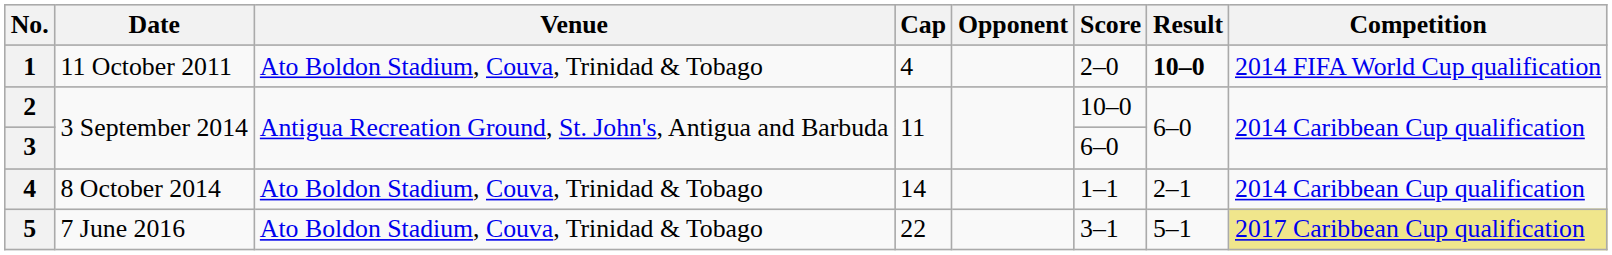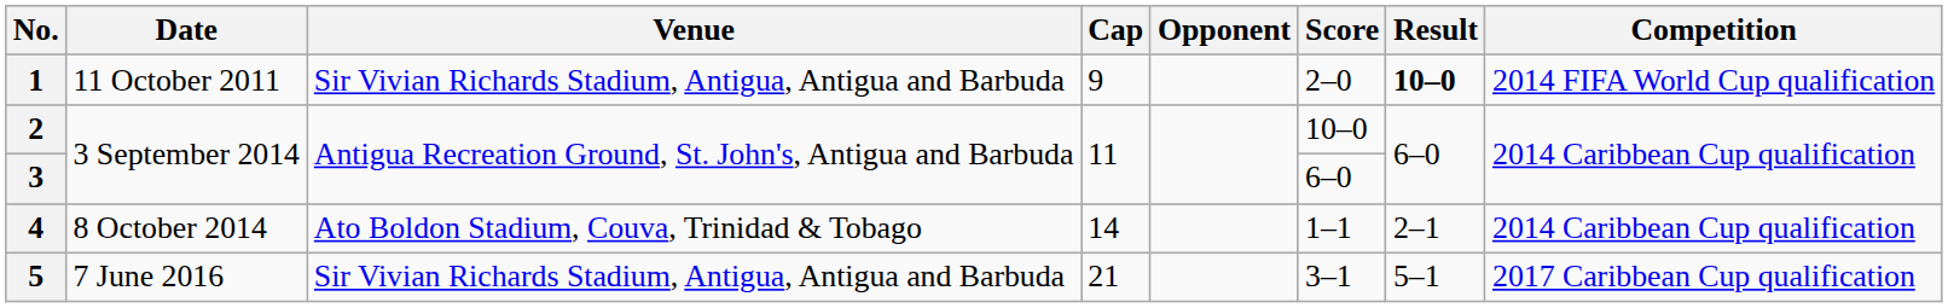1 | Venue: Ato Boldon Stadium, Couva, Trinidad & Tobago -> Sir Vivian Richards Stadium, Antigua, Antigua and Barbuda
1 | Cap: 4 -> 9
5 | Venue: Ato Boldon Stadium, Couva, Trinidad & Tobago -> Sir Vivian Richards Stadium, Antigua, Antigua and Barbuda
5 | Cap: 22 -> 21
5 | Competition: khaki background -> no background
